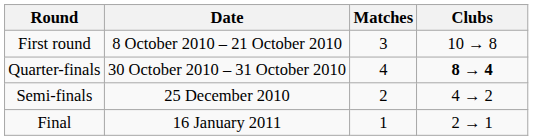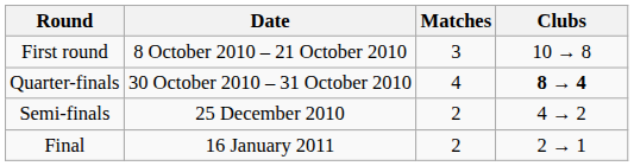Final | Matches: 1 -> 2
